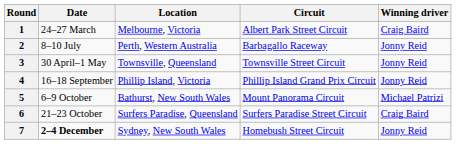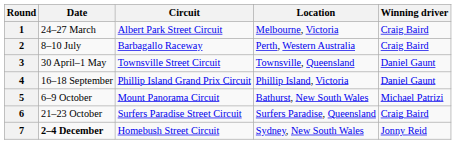columns swapped: Circuit <-> Location
2 | Winning driver: Jonny Reid -> Craig Baird
3 | Winning driver: Jonny Reid -> Daniel Gaunt
4 | Winning driver: Jonny Reid -> Daniel Gaunt
